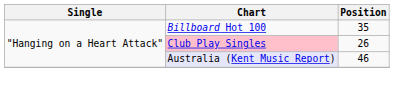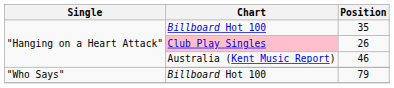46 | Chart: lavender background -> no background
+ row: "Who Says" | Billboard Hot 100 | 79
